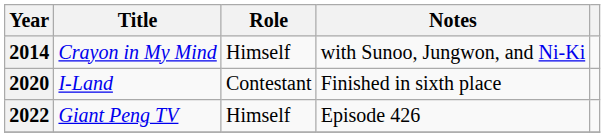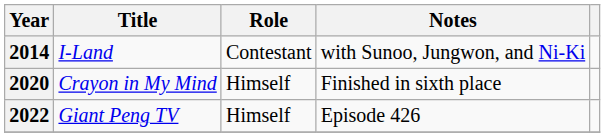2014 | Title: Crayon in My Mind -> I-Land
2014 | Role: Himself -> Contestant
2020 | Title: I-Land -> Crayon in My Mind
2020 | Role: Contestant -> Himself
